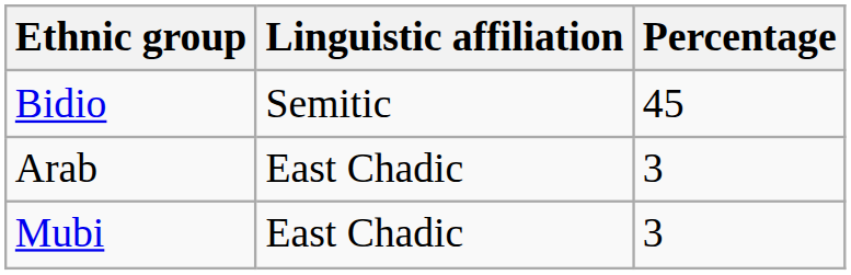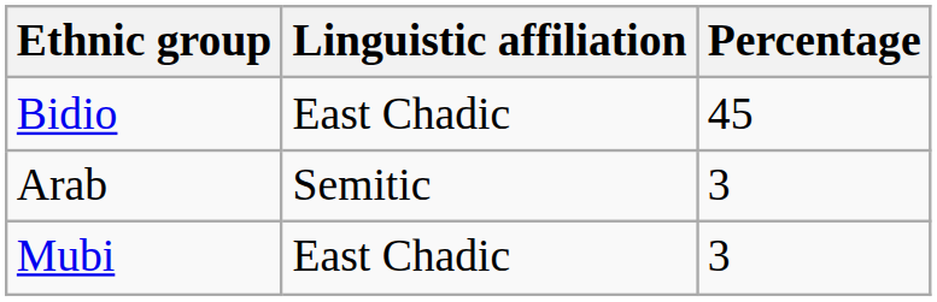Bidio | Linguistic affiliation: Semitic -> East Chadic
Arab | Linguistic affiliation: East Chadic -> Semitic
